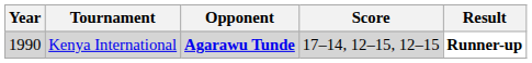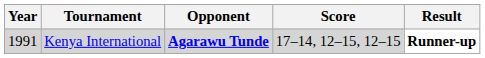Kenya International | Year: 1990 -> 1991
